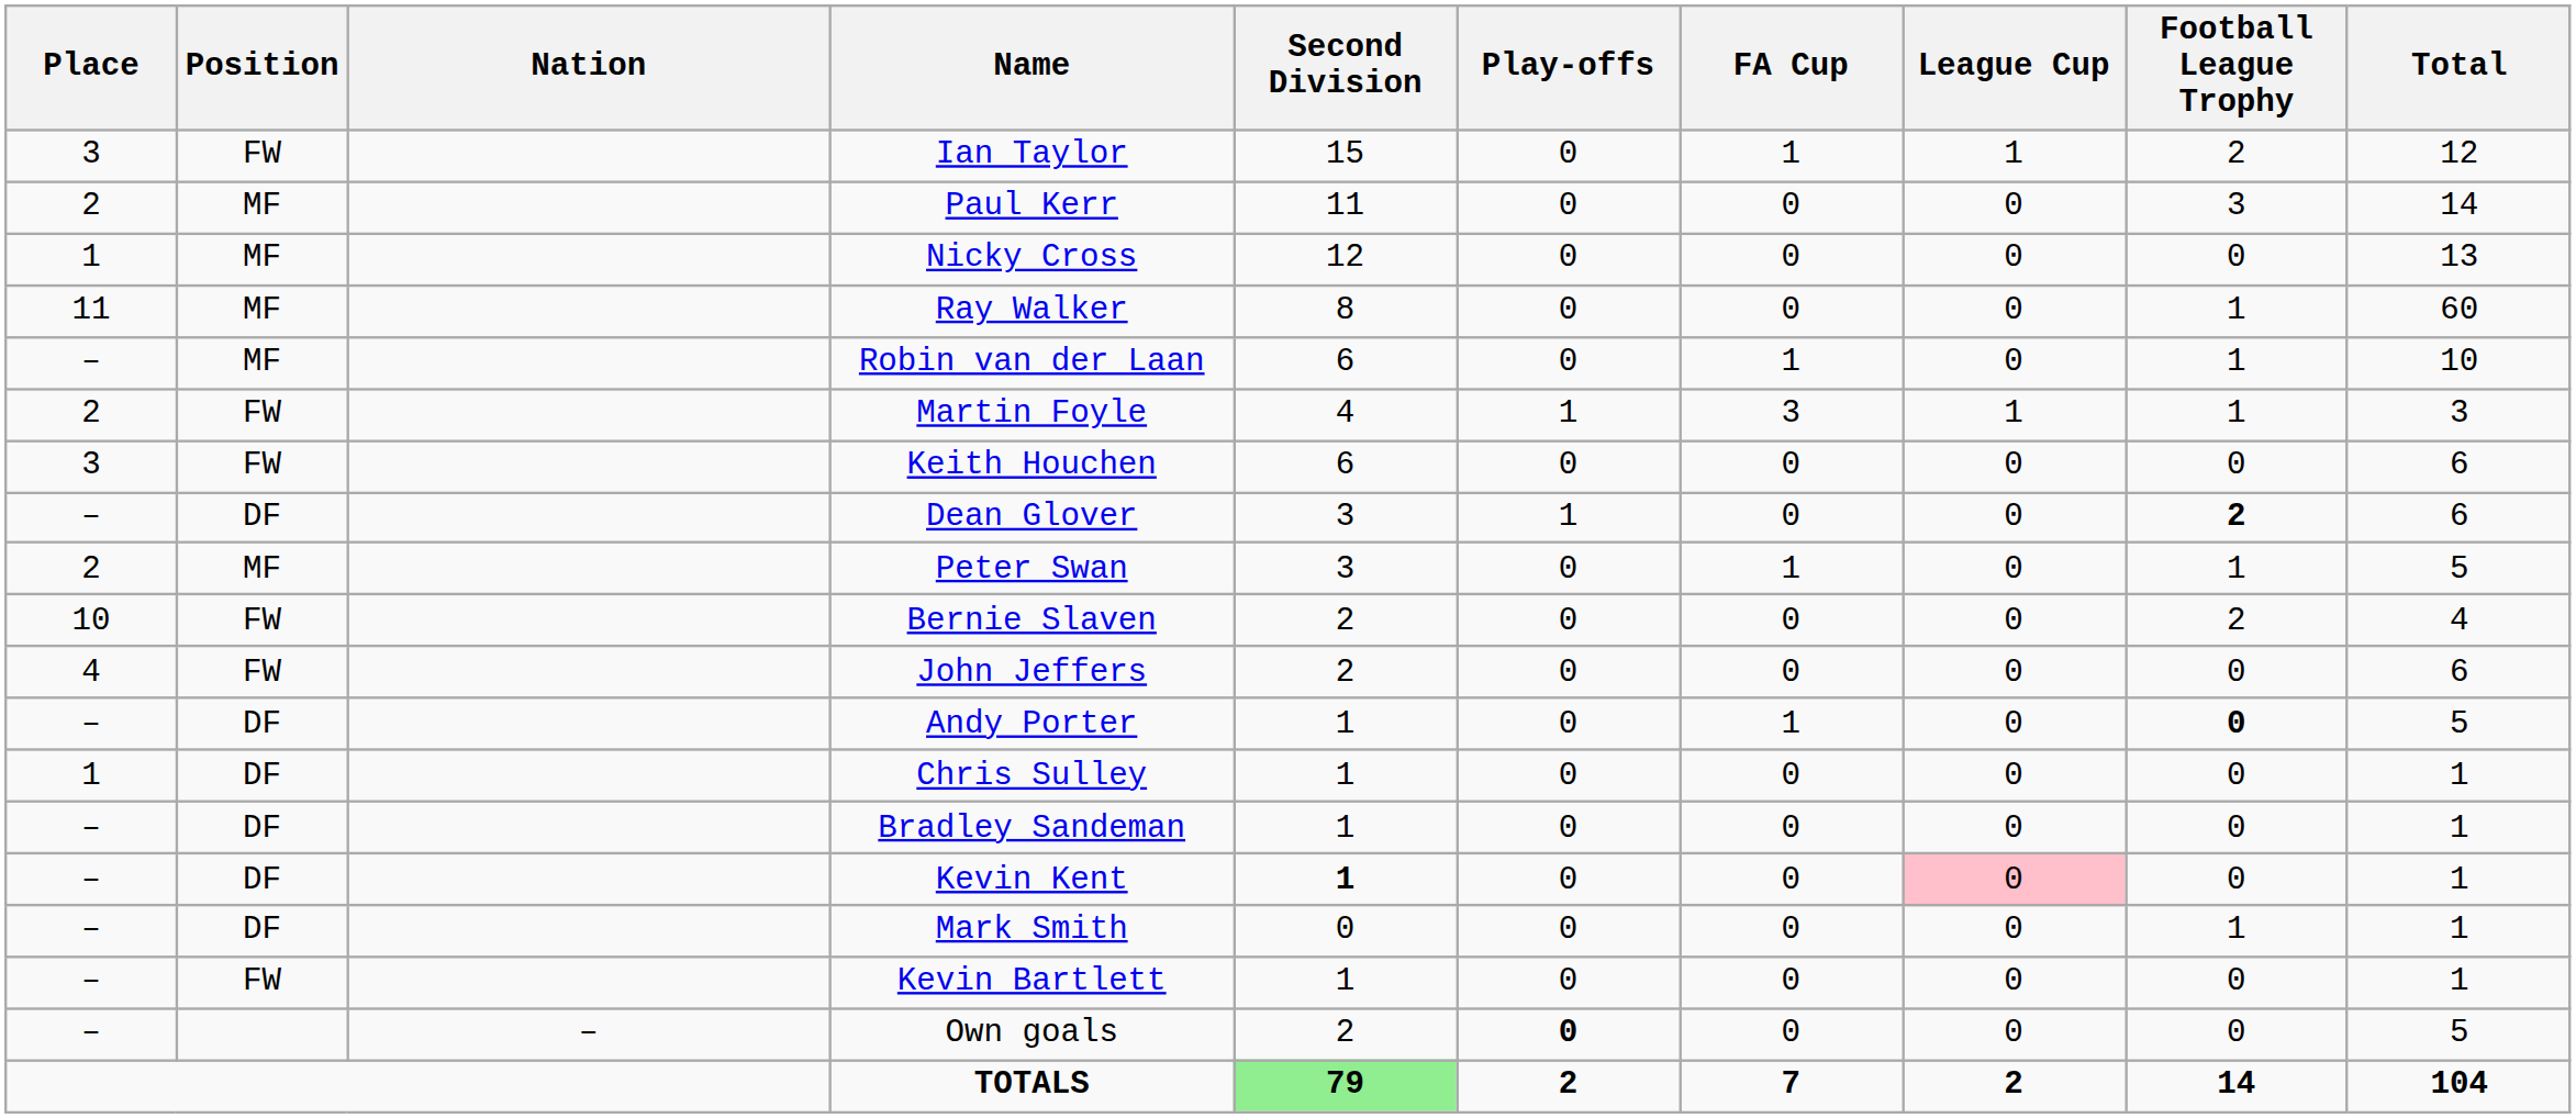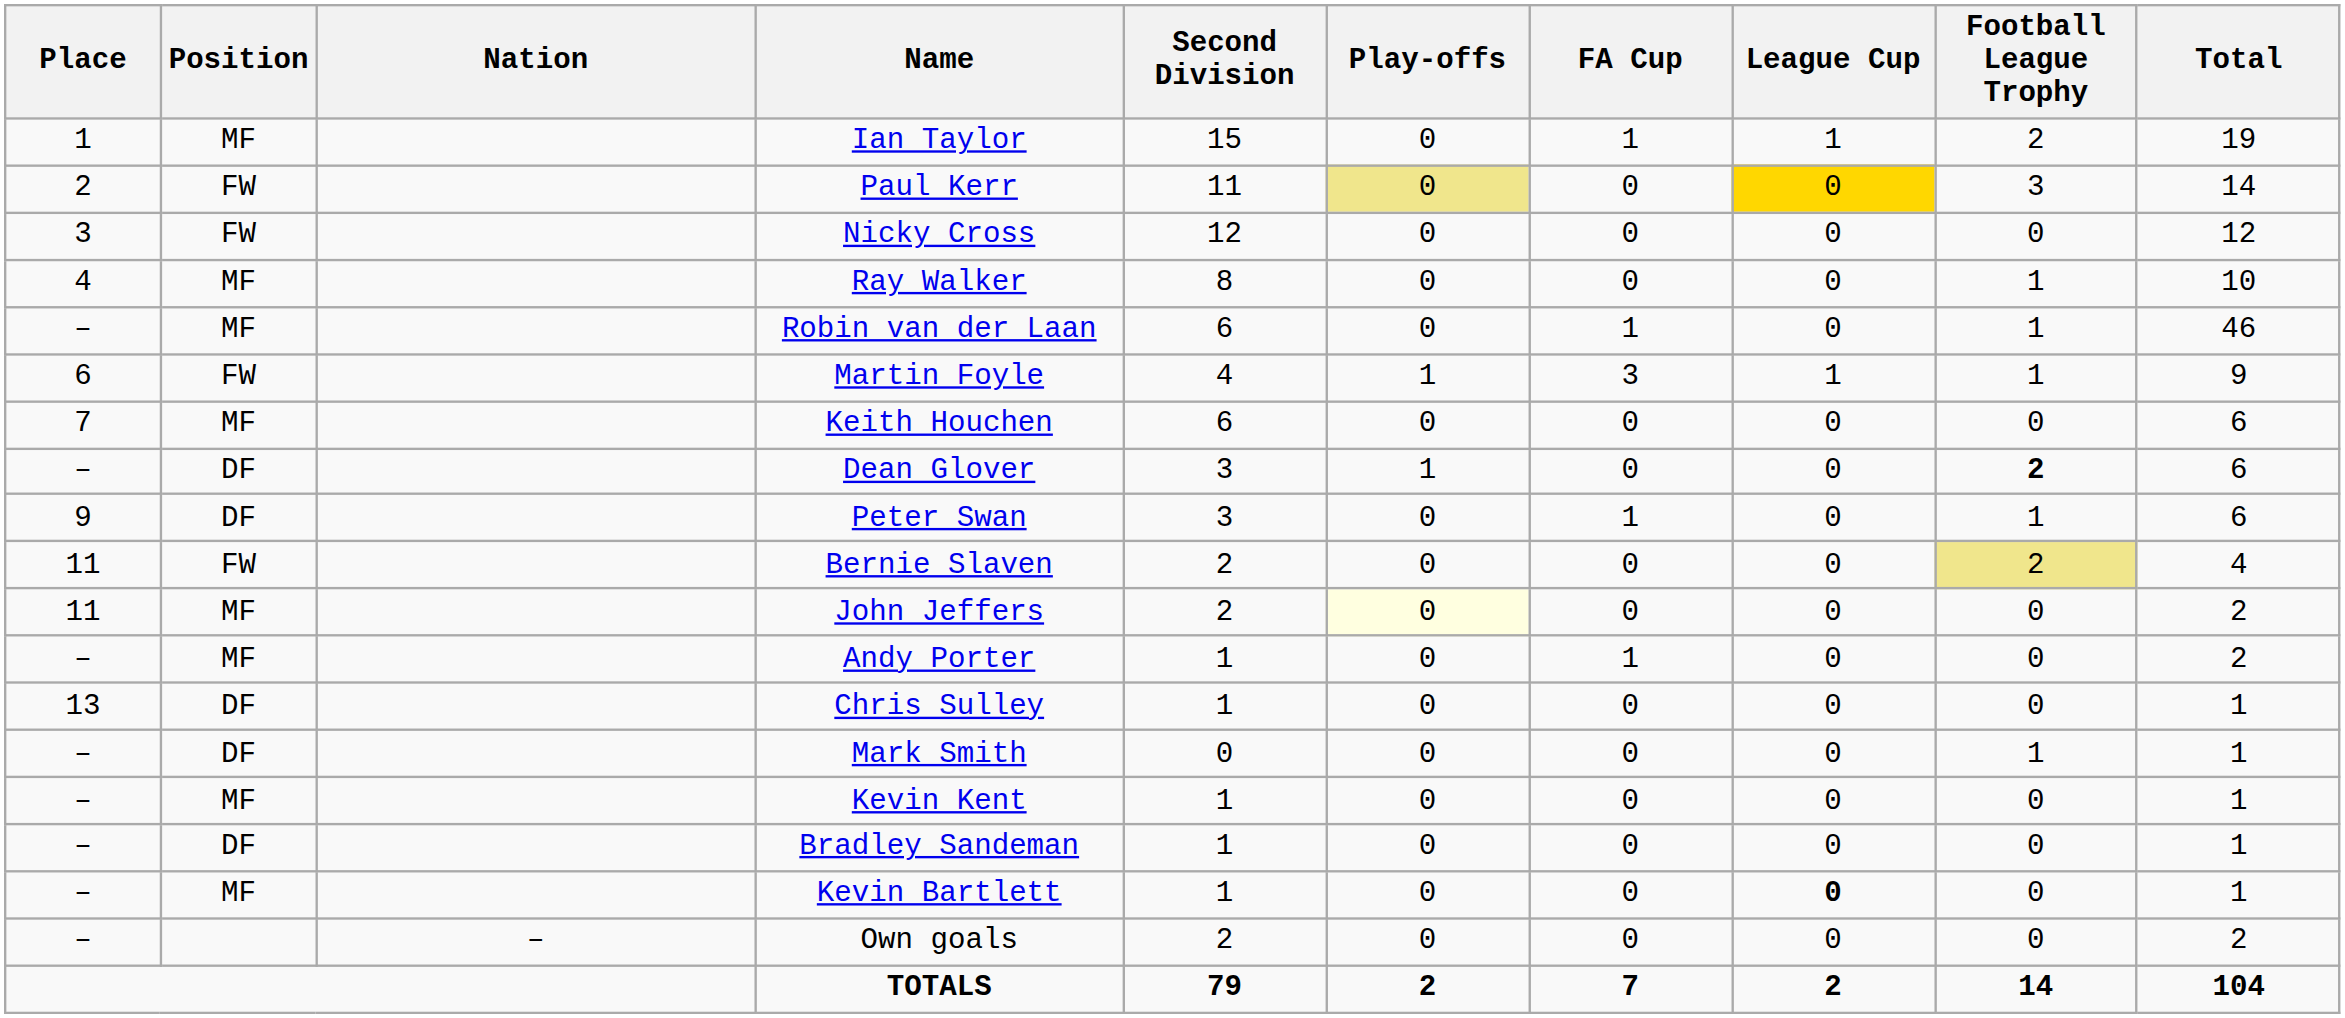Ian Taylor | Place: 3 -> 1
Ian Taylor | Position: FW -> MF
Ian Taylor | Total: 12 -> 19
Paul Kerr | Position: MF -> FW
Paul Kerr | Play-offs: no background -> khaki background
Paul Kerr | League Cup: no background -> gold background
Nicky Cross | Place: 1 -> 3
Nicky Cross | Position: MF -> FW
Nicky Cross | Total: 13 -> 12
Ray Walker | Place: 11 -> 4
Ray Walker | Total: 60 -> 10
Robin van der Laan | Total: 10 -> 46
Martin Foyle | Place: 2 -> 6
Martin Foyle | Total: 3 -> 9
Keith Houchen | Place: 3 -> 7
Keith Houchen | Position: FW -> MF
Peter Swan | Place: 2 -> 9
Peter Swan | Position: MF -> DF
Peter Swan | Total: 5 -> 6
Bernie Slaven | Place: 10 -> 11
Bernie Slaven | Football League Trophy: no background -> khaki background
John Jeffers | Place: 4 -> 11
John Jeffers | Position: FW -> MF
John Jeffers | Play-offs: no background -> lightyellow background
John Jeffers | Total: 6 -> 2
Andy Porter | Position: DF -> MF
Andy Porter | Football League Trophy: bold -> normal
Andy Porter | Total: 5 -> 2
Chris Sulley | Place: 1 -> 13
rows swapped: Bradley Sandeman <-> Mark Smith
Kevin Kent | Position: DF -> MF
Kevin Kent | Second Division: bold -> normal
Kevin Kent | League Cup: pink background -> no background
Kevin Bartlett | Position: FW -> MF
Kevin Bartlett | League Cup: normal -> bold
Own goals | Play-offs: bold -> normal
Own goals | Total: 5 -> 2
TOTALS | Second Division: lightgreen background -> no background
